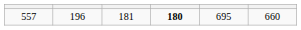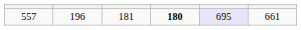557 | column 5: no background -> lavender background
557 | column 6: 660 -> 661
